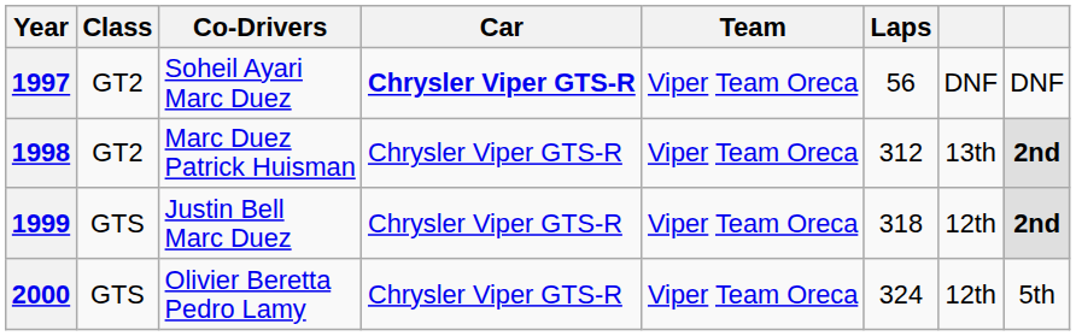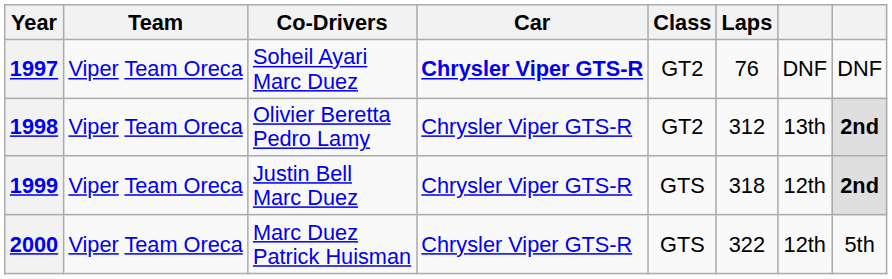columns swapped: Team <-> Class
1997 | Laps: 56 -> 76
1998 | Co-Drivers: Marc Duez Patrick Huisman -> Olivier Beretta Pedro Lamy
2000 | Co-Drivers: Olivier Beretta Pedro Lamy -> Marc Duez Patrick Huisman
2000 | Laps: 324 -> 322
